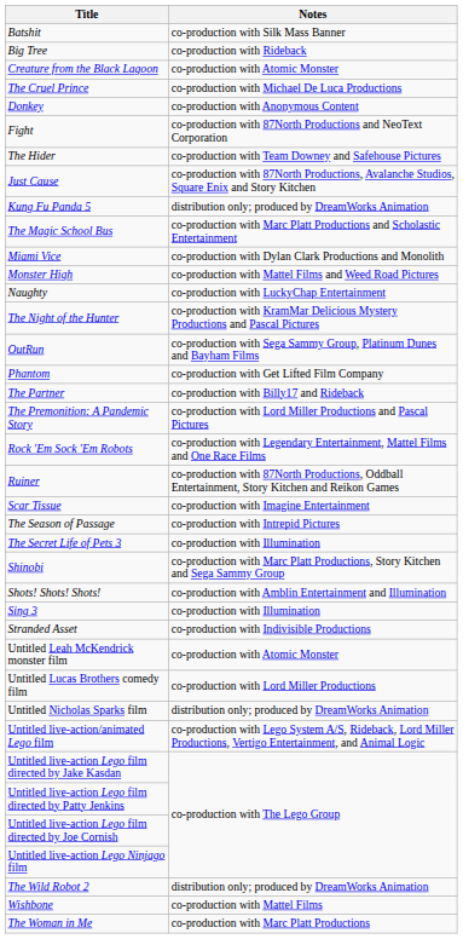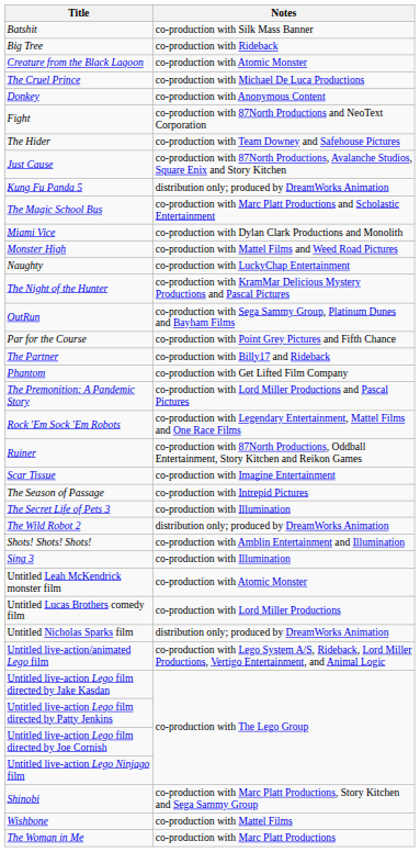+ row: Par for the Course | co-production with Point Grey Pictures and Fifth Chance
rows swapped: The Partner <-> Phantom
rows swapped: Shinobi <-> The Wild Robot 2
- row: Stranded Asset | co-production with Indivisible Productions
